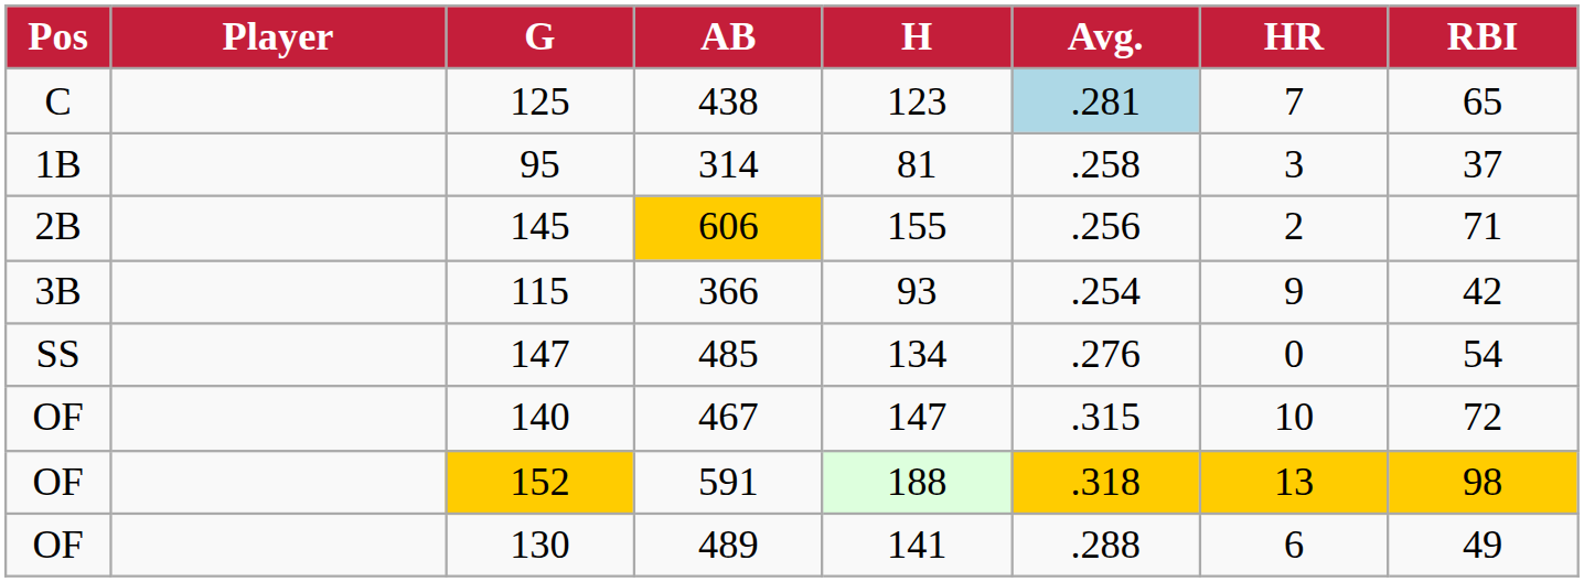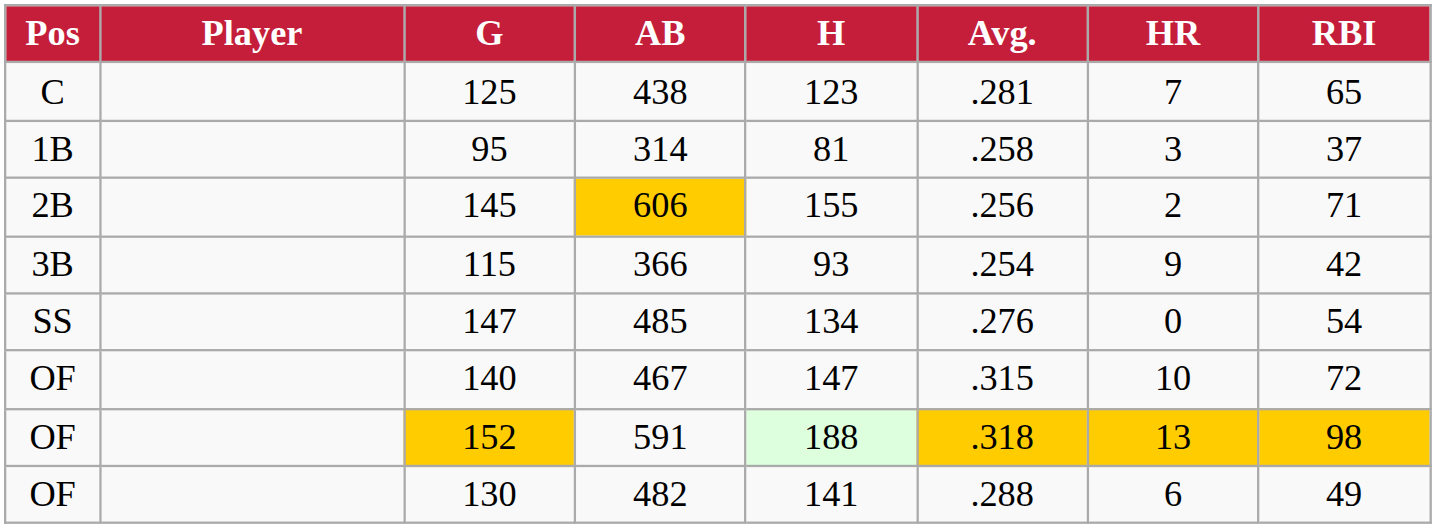125 | Avg.: lightblue background -> no background
130 | AB: 489 -> 482
